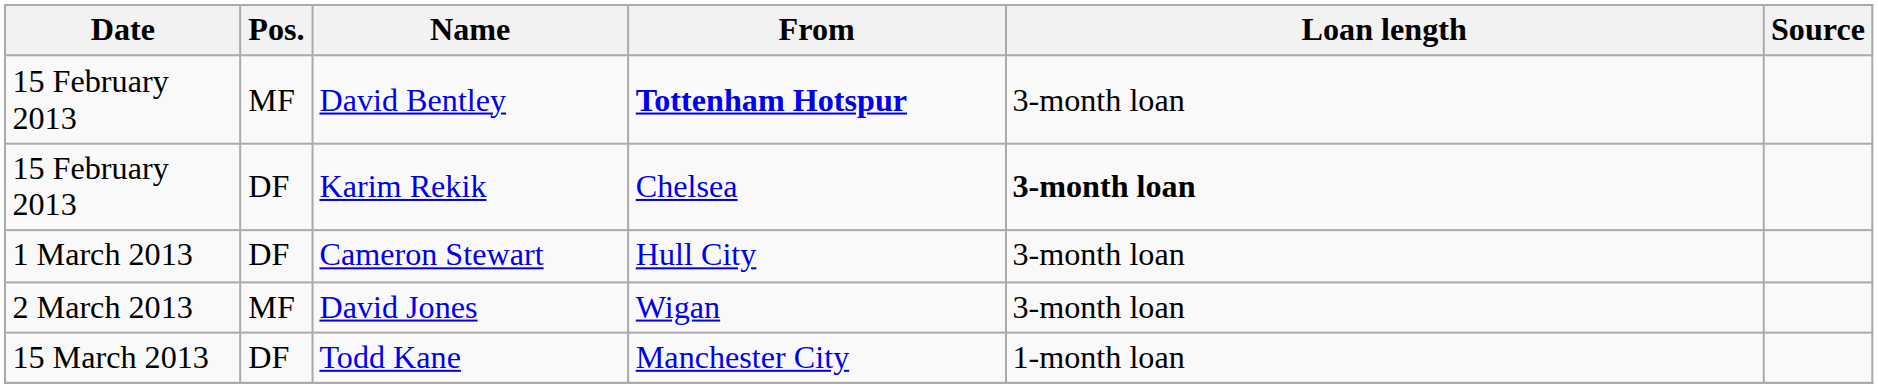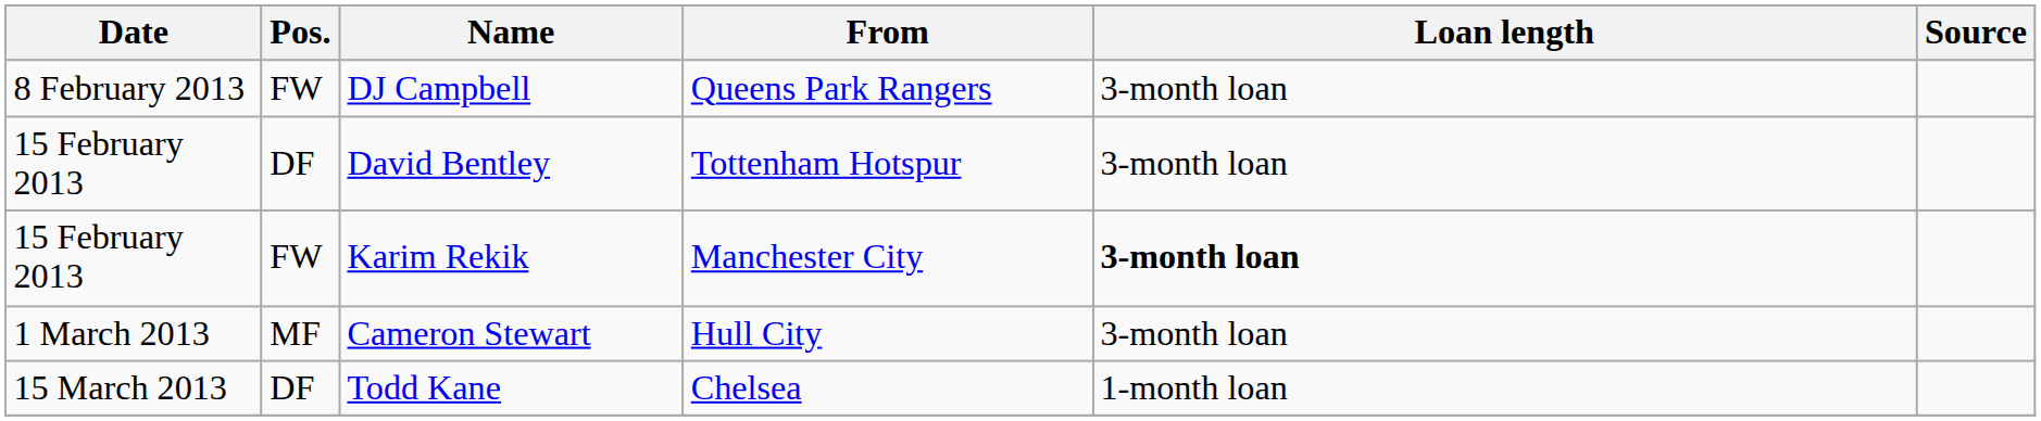+ row: 8 February 2013 | FW | DJ Campbell | Queens Park Rangers | 3-month loan
David Bentley | Pos.: MF -> DF
David Bentley | From: bold -> normal
Karim Rekik | Pos.: DF -> FW
Karim Rekik | From: Chelsea -> Manchester City
Cameron Stewart | Pos.: DF -> MF
- row: 2 March 2013 | MF | David Jones | Wigan | 3-month loan
Todd Kane | From: Manchester City -> Chelsea
